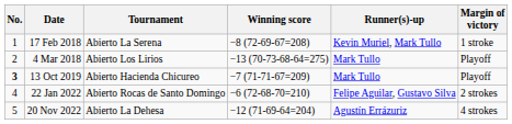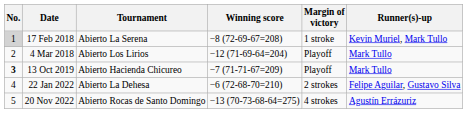columns swapped: Margin of victory <-> Runner(s)-up
17 Feb 2018 | No.: no background -> lightgrey background
4 Mar 2018 | Winning score: −13 (70-73-68-64=275) -> −12 (71-69-64=204)
22 Jan 2022 | Tournament: Abierto Rocas de Santo Domingo -> Abierto La Dehesa
20 Nov 2022 | Tournament: Abierto La Dehesa -> Abierto Rocas de Santo Domingo
20 Nov 2022 | Winning score: −12 (71-69-64=204) -> −13 (70-73-68-64=275)
